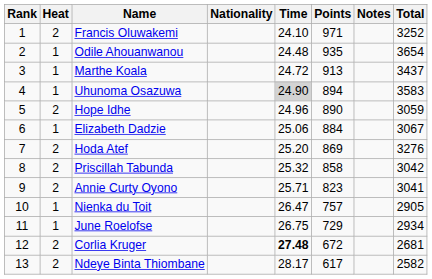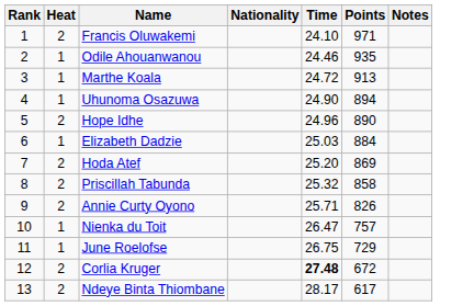- column: Total | 3252 | 3654 | 3437 | 3583 | 3059 | 3067 | 3276 | 3042 | 3041 | 2905 | 2934 | 2681 | 2582
Odile Ahouanwanou | Time: 24.48 -> 24.46
Uhunoma Osazuwa | Time: lightgrey background -> no background
Elizabeth Dadzie | Time: 25.06 -> 25.03
Annie Curty Oyono | Points: 823 -> 826
